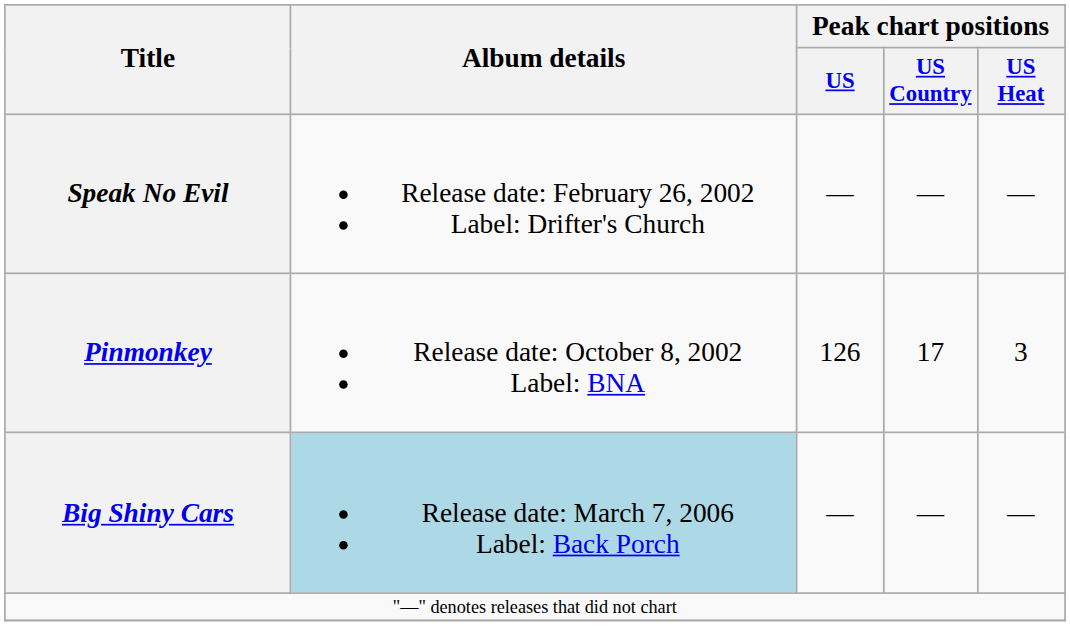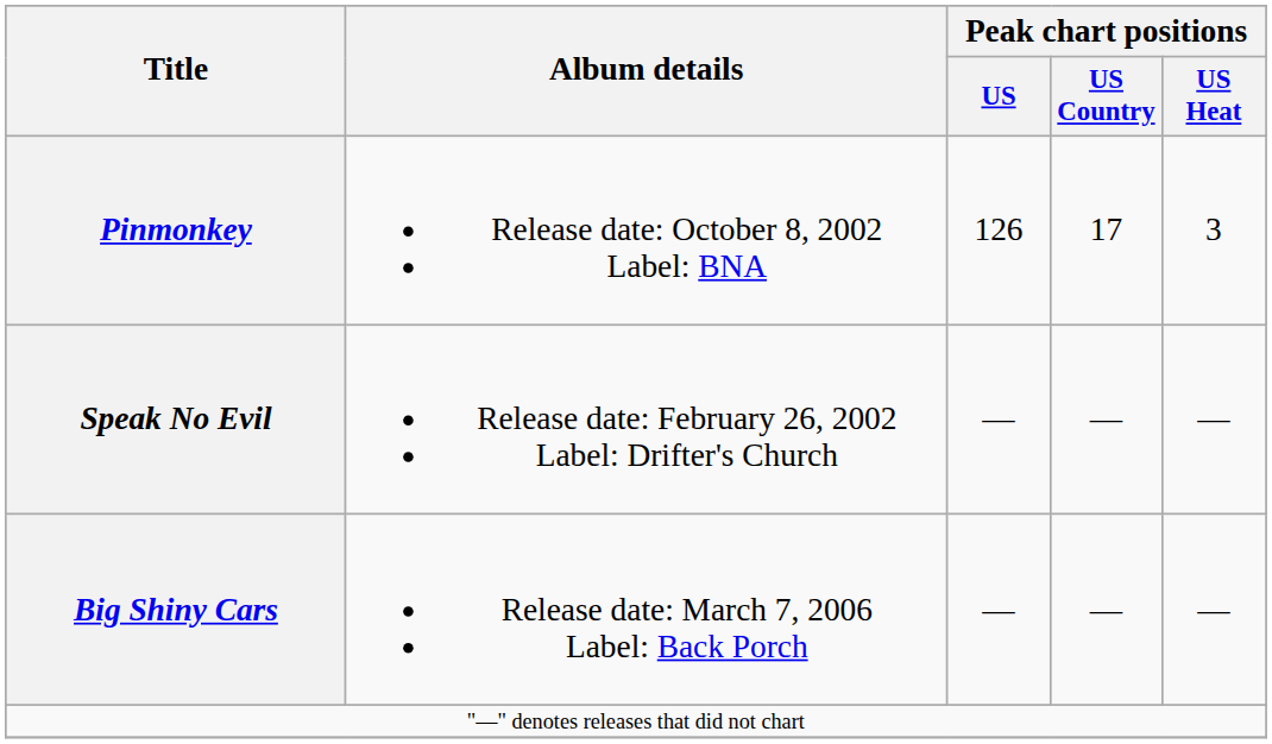rows swapped: Speak No Evil <-> Pinmonkey
Big Shiny Cars | Album details: lightblue background -> no background
